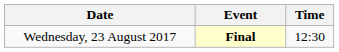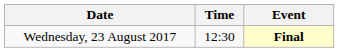columns swapped: Time <-> Event
